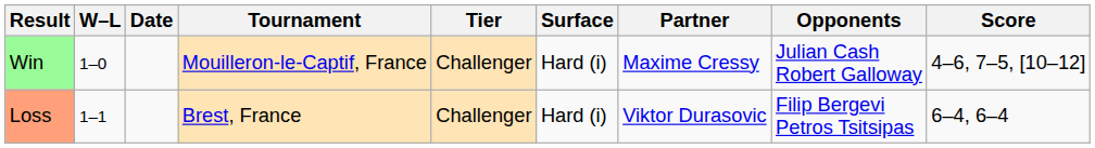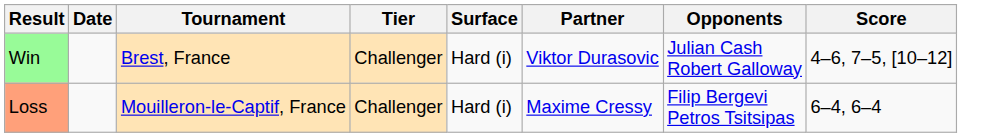- column: W–L | 1–0 | 1–1
Win | Tournament: Mouilleron-le-Captif, France -> Brest, France
Win | Partner: Maxime Cressy -> Viktor Durasovic
Loss | Tournament: Brest, France -> Mouilleron-le-Captif, France
Loss | Partner: Viktor Durasovic -> Maxime Cressy
